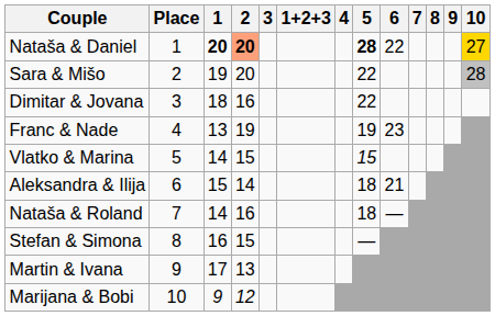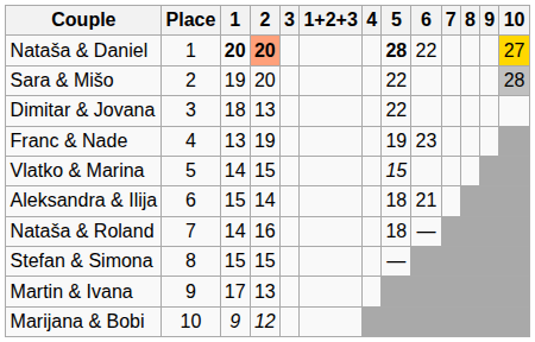Dimitar & Jovana | 2: 16 -> 13
Stefan & Simona | 1: 16 -> 15
